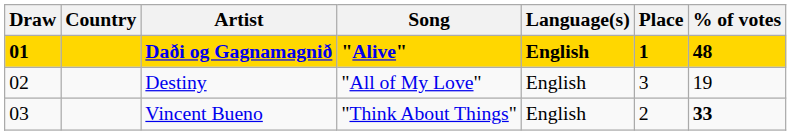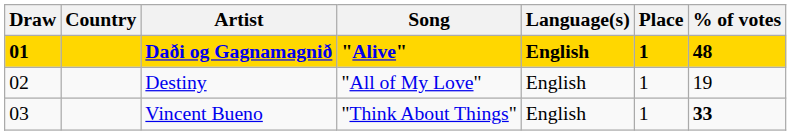Destiny | Place: 3 -> 1
Vincent Bueno | Place: 2 -> 1
